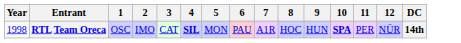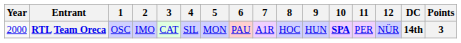+ column: Points | 3
RTL Team Oreca | Year: 1998 -> 2000
RTL Team Oreca | 4: bold -> normal
